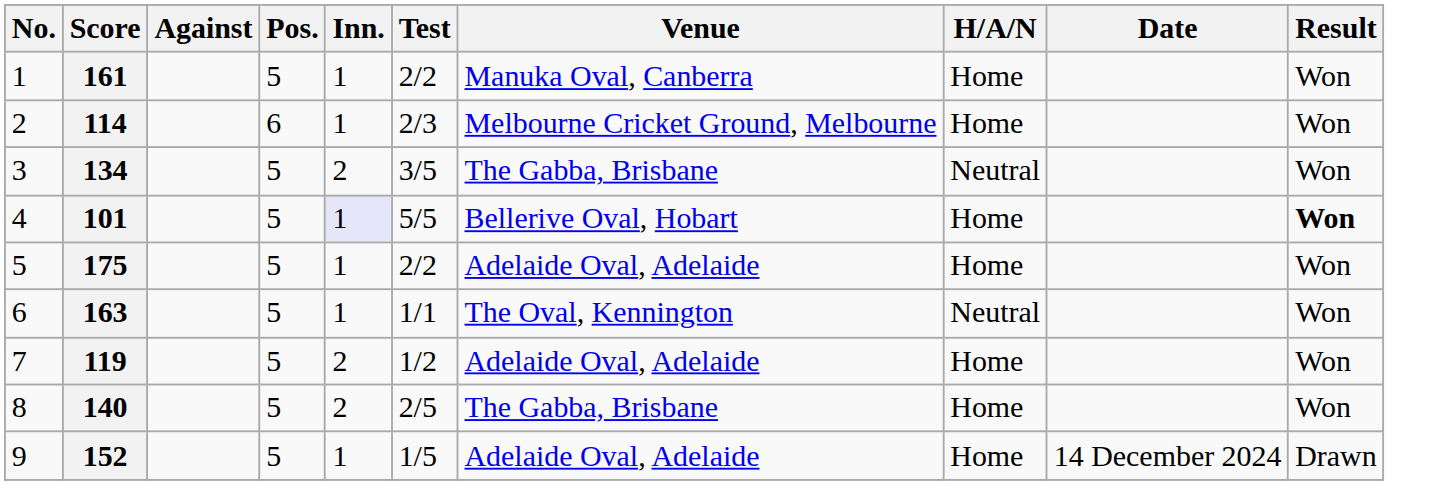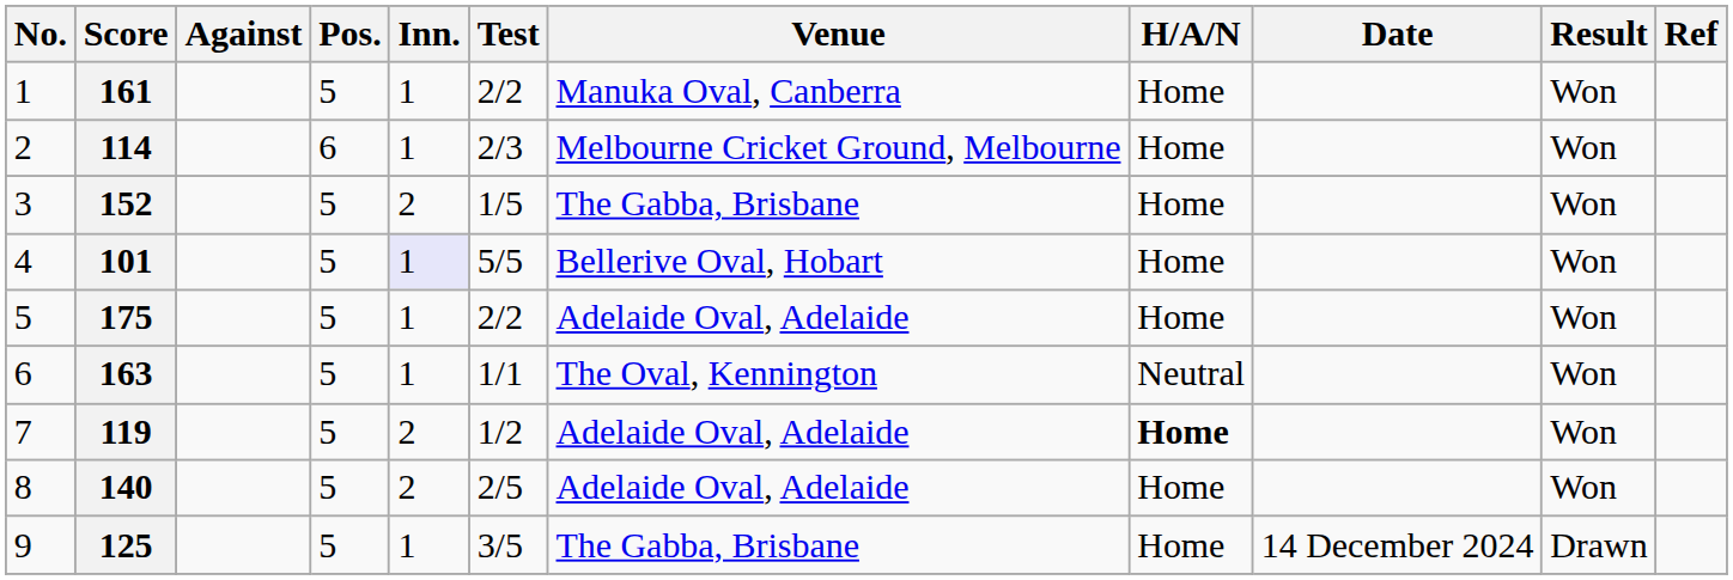+ column: Ref
3 | Score: 134 -> 152
3 | Test: 3/5 -> 1/5
3 | H/A/N: Neutral -> Home
4 | Result: bold -> normal
7 | H/A/N: normal -> bold
8 | Venue: The Gabba, Brisbane -> Adelaide Oval, Adelaide
9 | Score: 152 -> 125
9 | Test: 1/5 -> 3/5
9 | Venue: Adelaide Oval, Adelaide -> The Gabba, Brisbane
